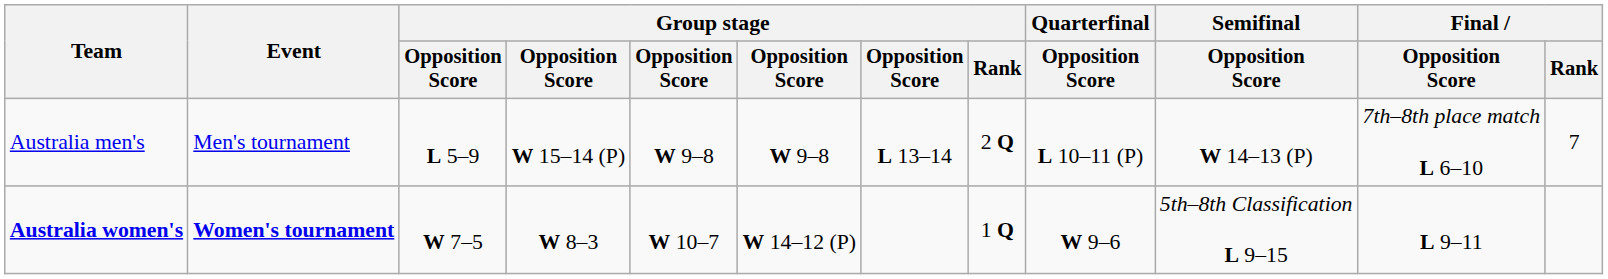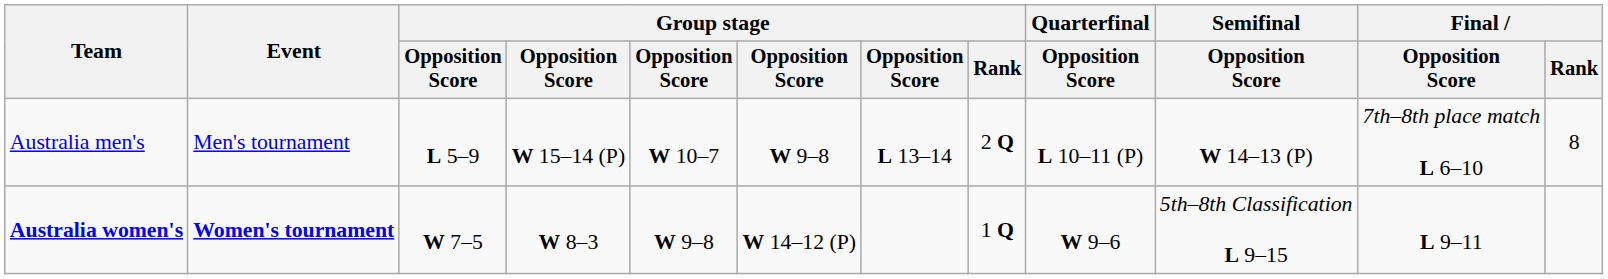Australia men's | column 5: W 9–8 -> W 10–7
Australia men's | Final / Rank: 7 -> 8
Australia women's | column 5: W 10–7 -> W 9–8
